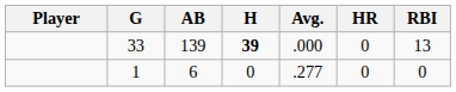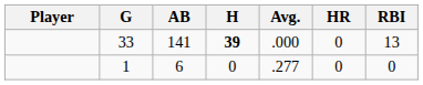33 | AB: 139 -> 141
